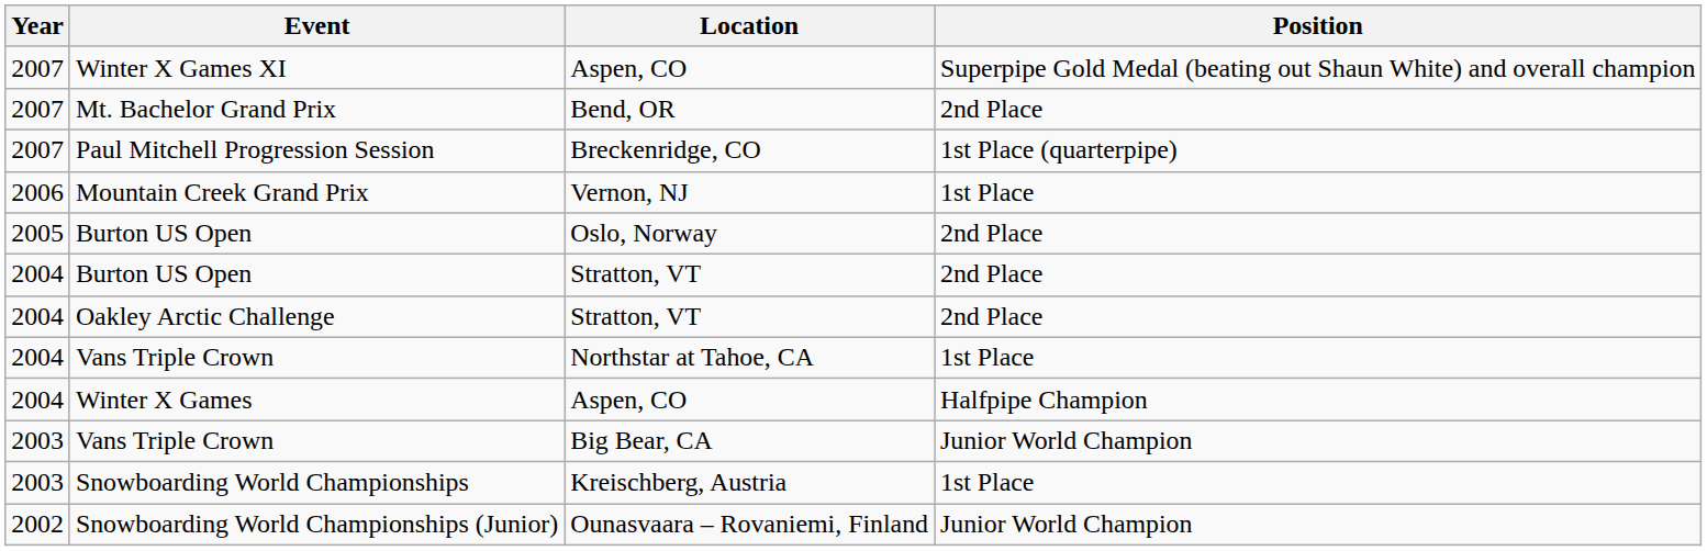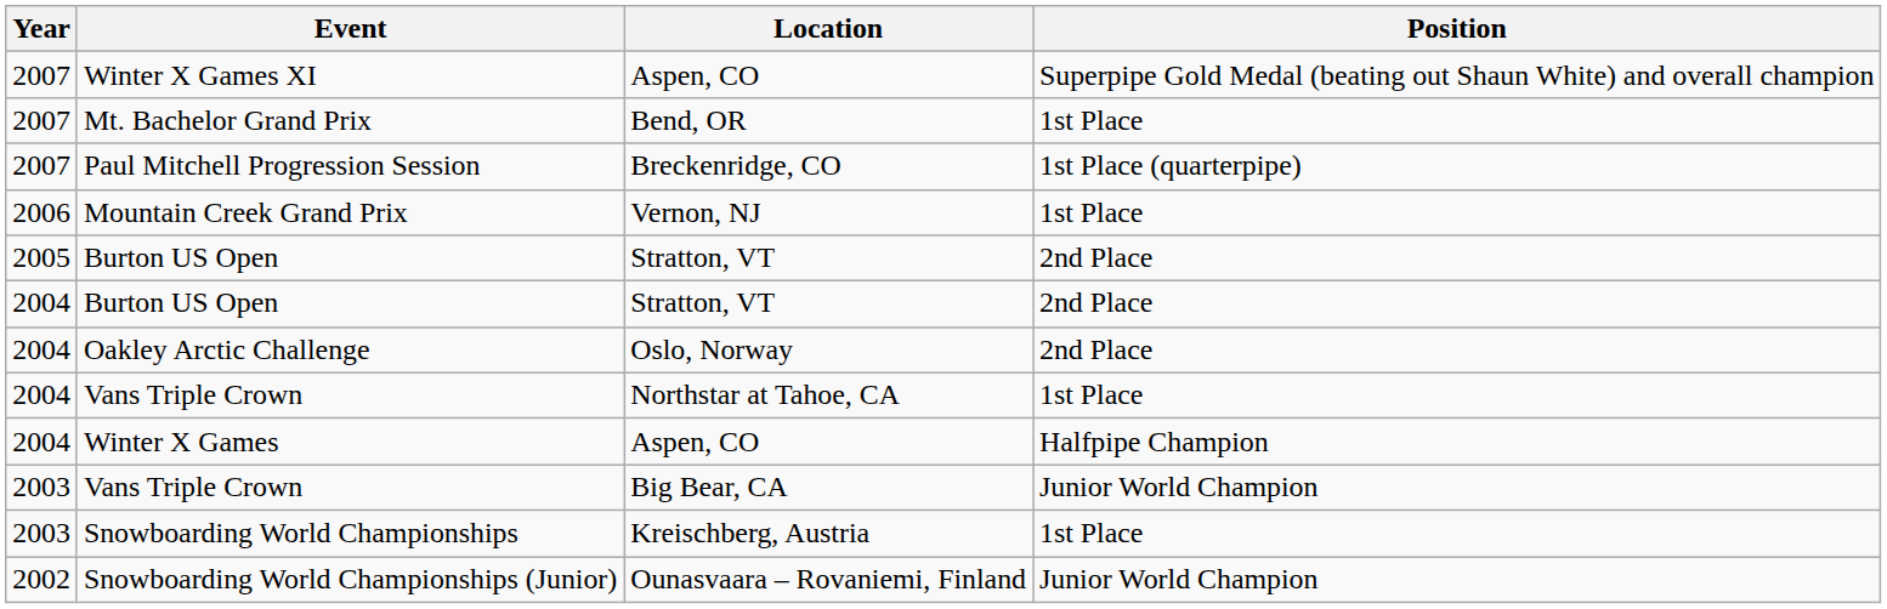Mt. Bachelor Grand Prix | Position: 2nd Place -> 1st Place
2005 / Burton US Open | Location: Oslo, Norway -> Stratton, VT
Oakley Arctic Challenge | Location: Stratton, VT -> Oslo, Norway
